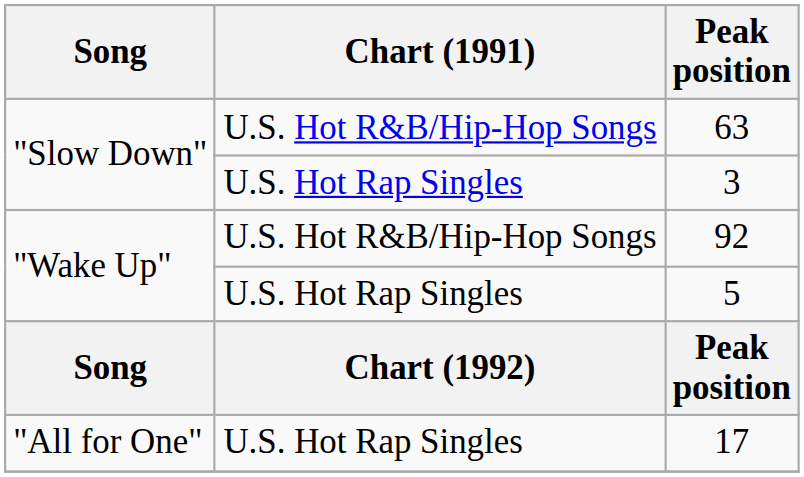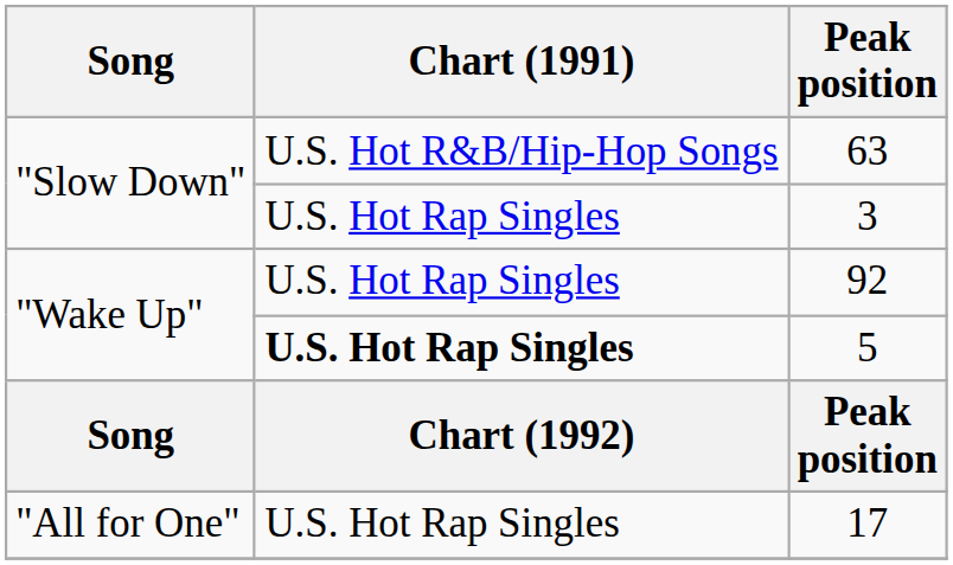92 | Chart (1991): U.S. Hot R&B/Hip-Hop Songs -> U.S. Hot Rap Singles
5 | Chart (1991): normal -> bold
